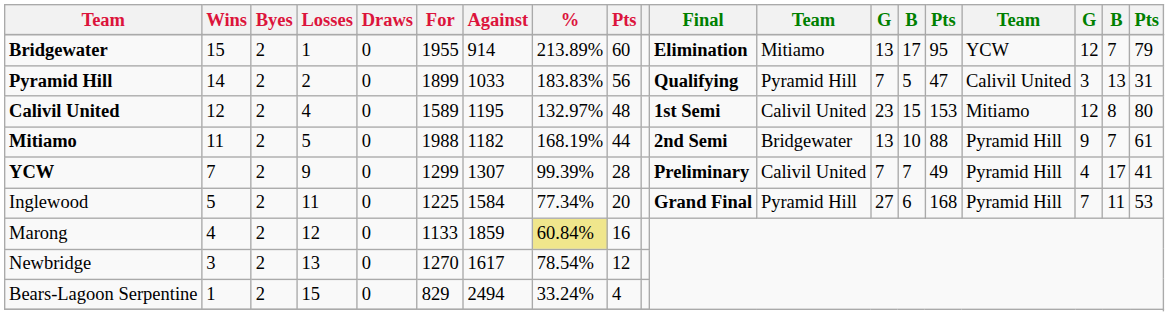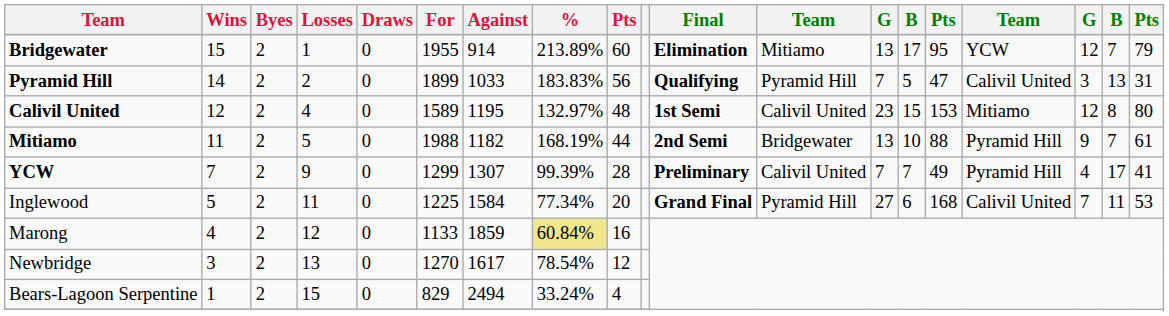Inglewood | column 16: Pyramid Hill -> Calivil United
